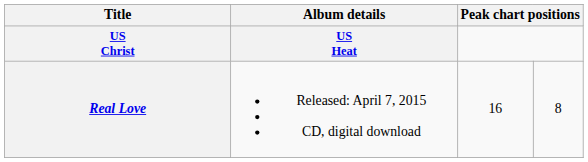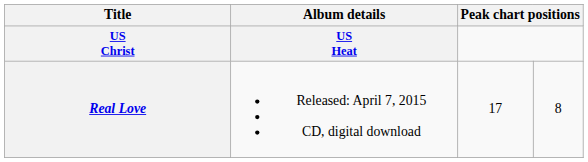Real Love | column 3: 16 -> 17
